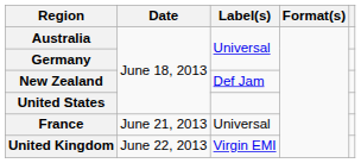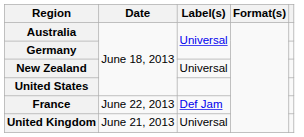New Zealand | Label(s): Def Jam -> Universal
France | Date: June 21, 2013 -> June 22, 2013
France | Label(s): Universal -> Def Jam
United Kingdom | Date: June 22, 2013 -> June 21, 2013
United Kingdom | Label(s): Virgin EMI -> Universal
